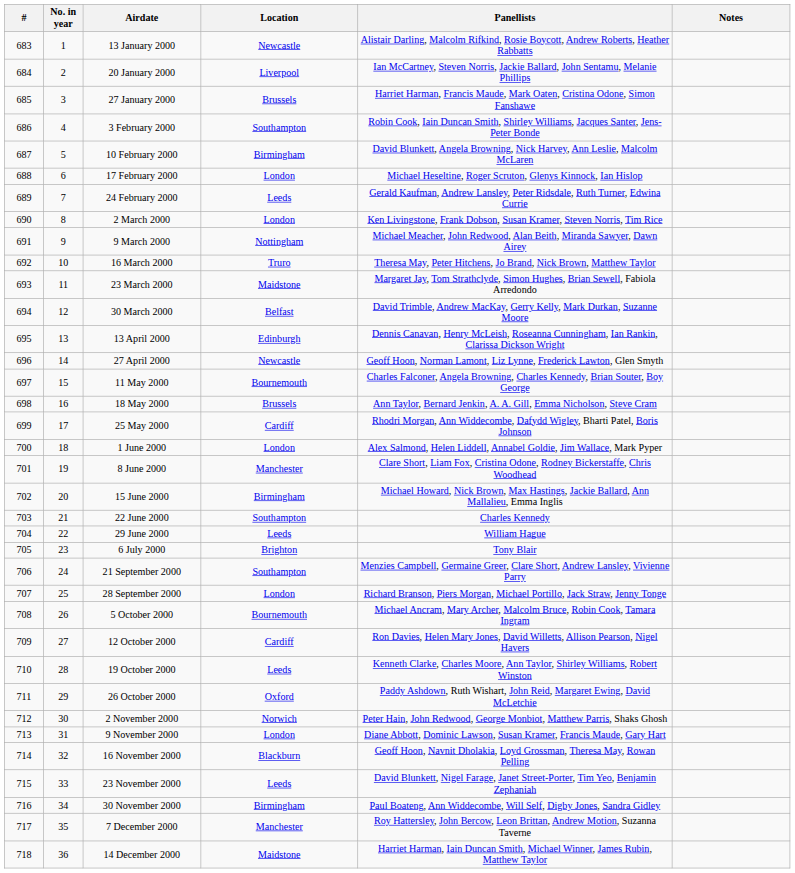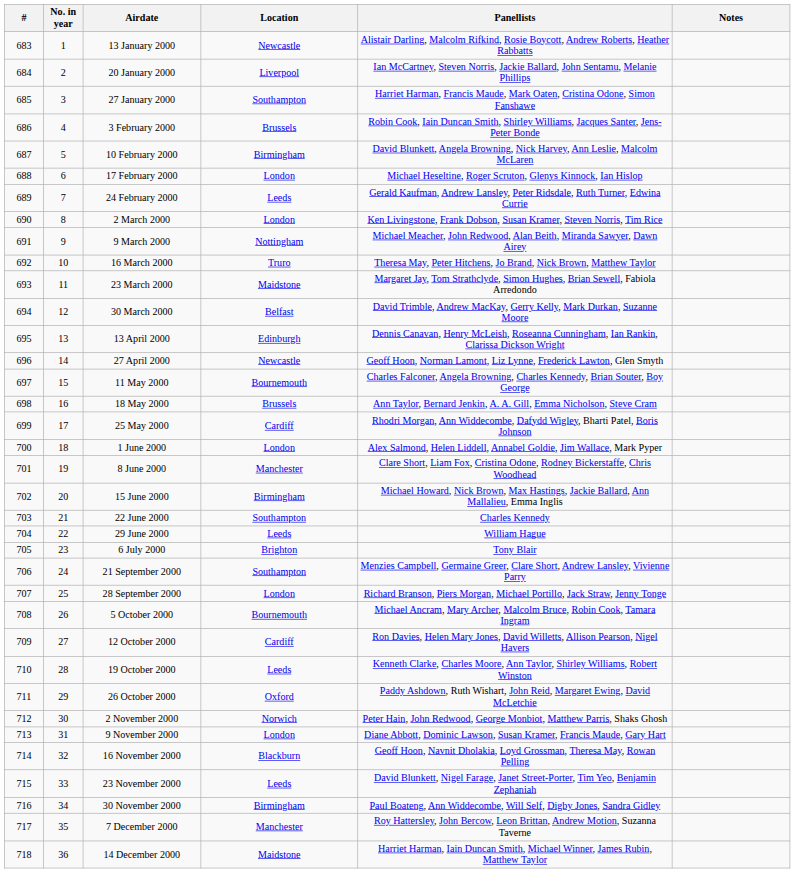27 January 2000 | Location: Brussels -> Southampton
3 February 2000 | Location: Southampton -> Brussels
